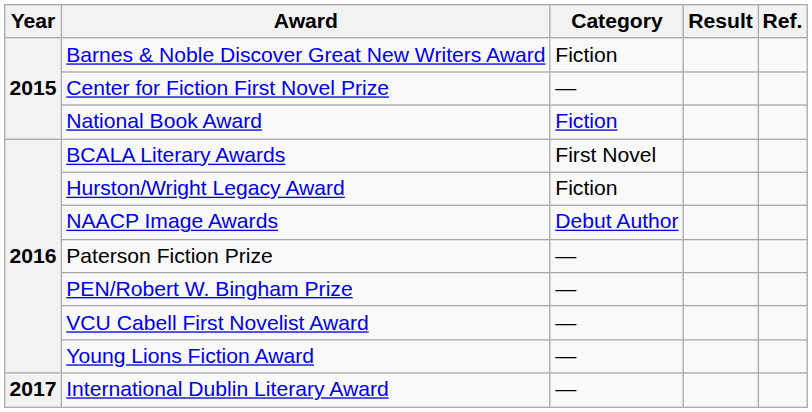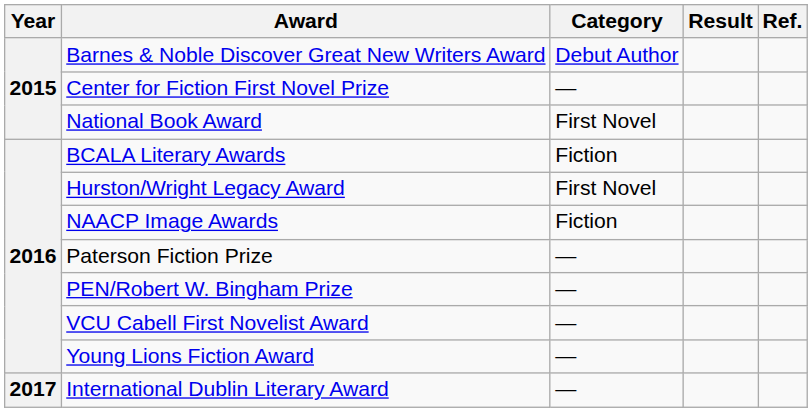Barnes & Noble Discover Great New Writers Award | Category: Fiction -> Debut Author
National Book Award | Category: Fiction -> First Novel
BCALA Literary Awards | Category: First Novel -> Fiction
Hurston/Wright Legacy Award | Category: Fiction -> First Novel
NAACP Image Awards | Category: Debut Author -> Fiction
